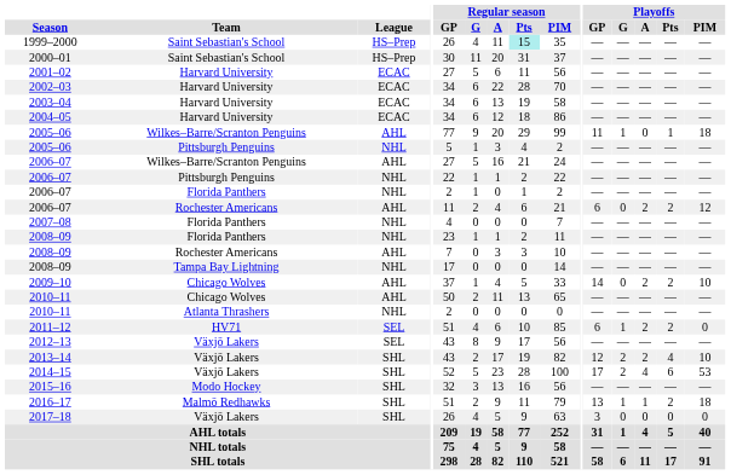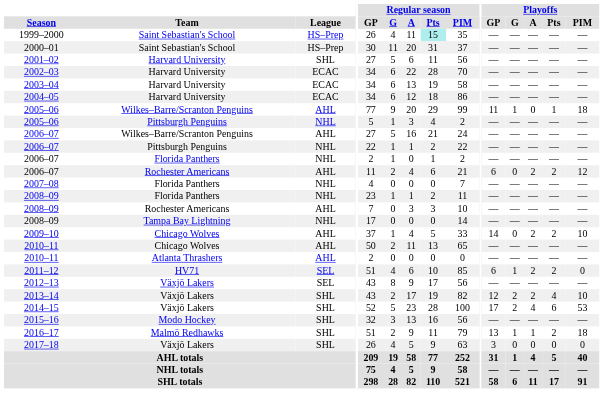2001–02 | League: ECAC -> SHL
2010–11 / Atlanta Thrashers | League: NHL -> AHL
